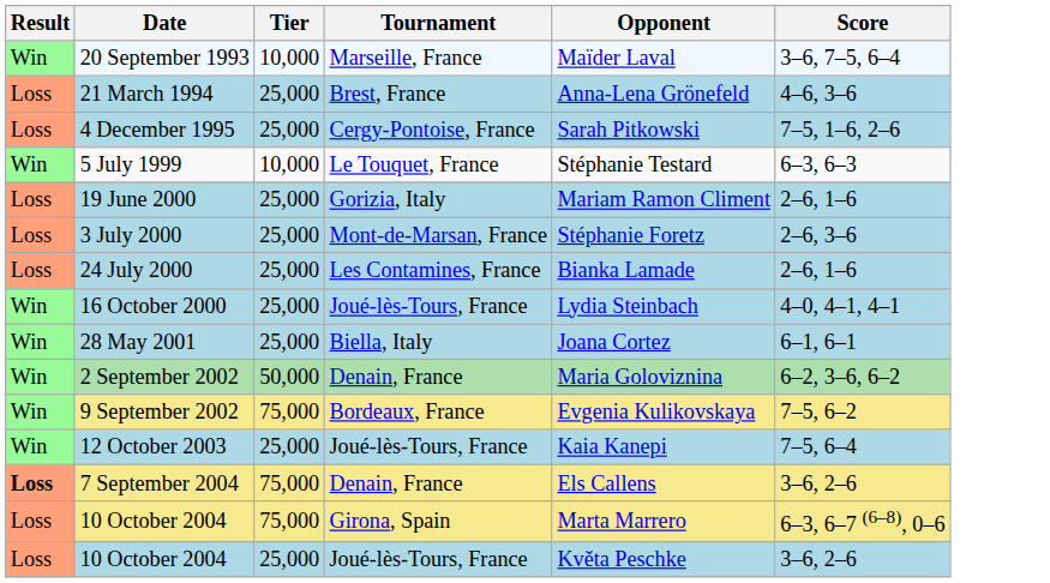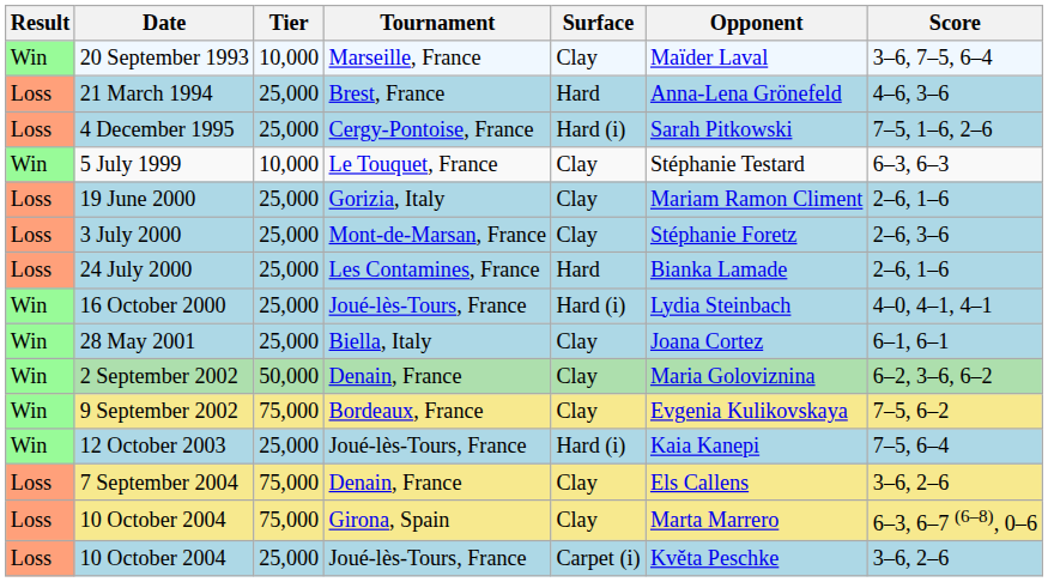+ column: Surface | Clay | Hard | Hard (i) | Clay | Clay | Clay | Hard | Hard (i) | Clay | Clay | Clay | Hard (i) | Clay | Clay | Carpet (i)
7 September 2004 | Result: bold -> normal
